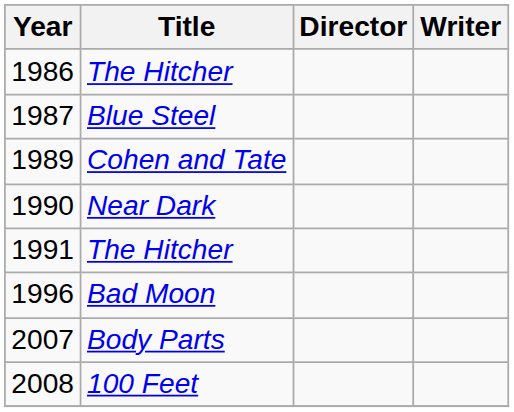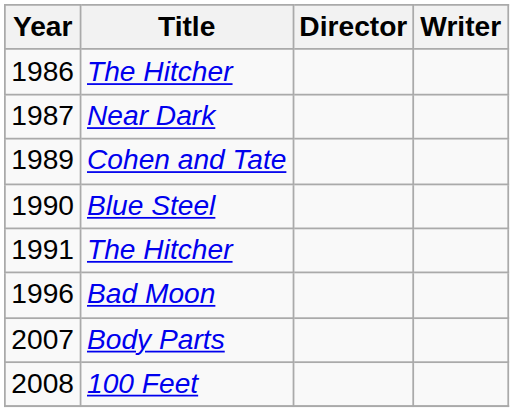1987 | Title: Blue Steel -> Near Dark
1990 | Title: Near Dark -> Blue Steel
